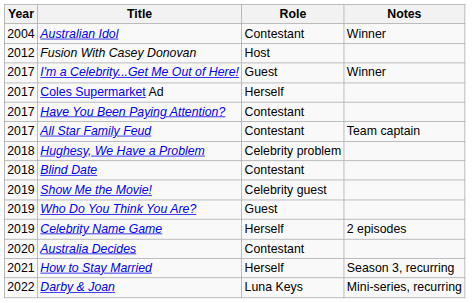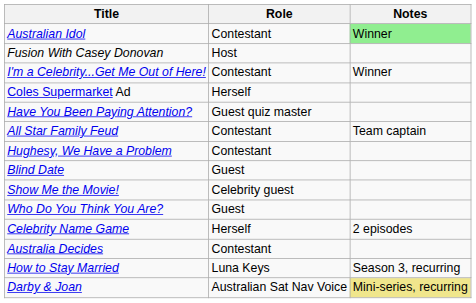- column: Year | 2004 | 2012 | 2017 | 2017 | 2017 | 2017 | 2018 | 2018 | 2019 | 2019 | 2019 | 2020 | 2021 | 2022
Australian Idol | Notes: no background -> lightgreen background
I'm a Celebrity...Get Me Out of Here! | Role: Guest -> Contestant
Have You Been Paying Attention? | Role: Contestant -> Guest quiz master
Hughesy, We Have a Problem | Role: Celebrity problem -> Contestant
Blind Date | Role: Contestant -> Guest
How to Stay Married | Role: Herself -> Luna Keys
Darby & Joan | Role: Luna Keys -> Australian Sat Nav Voice
Darby & Joan | Notes: no background -> khaki background
